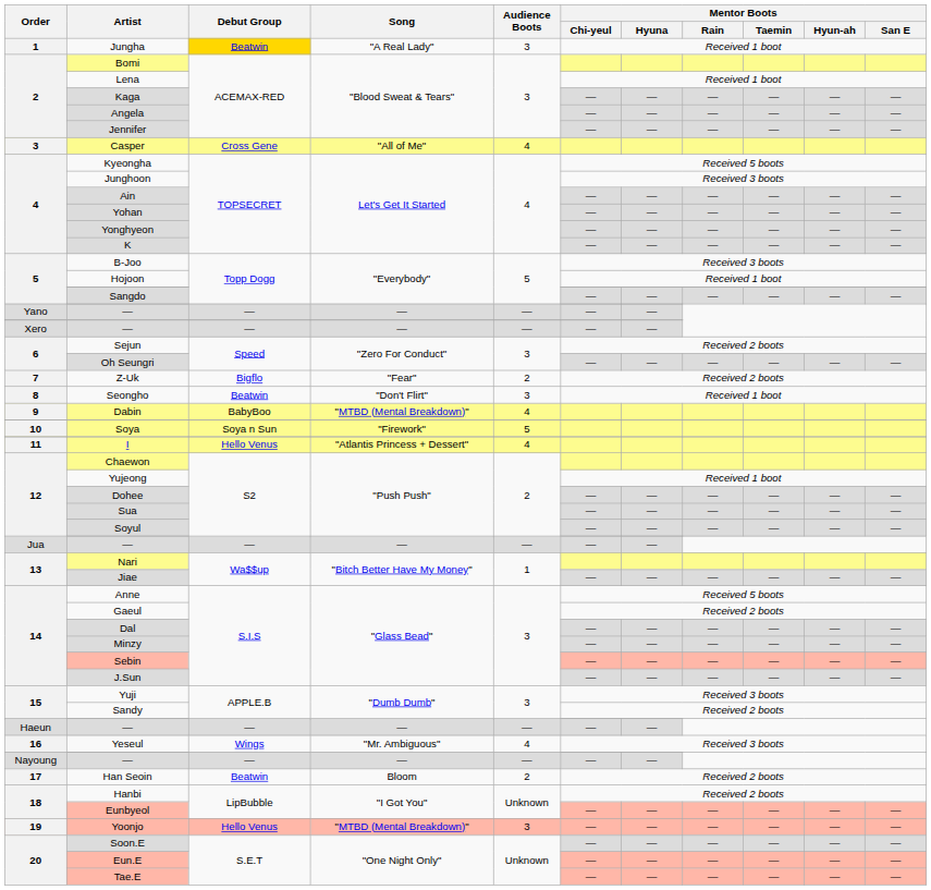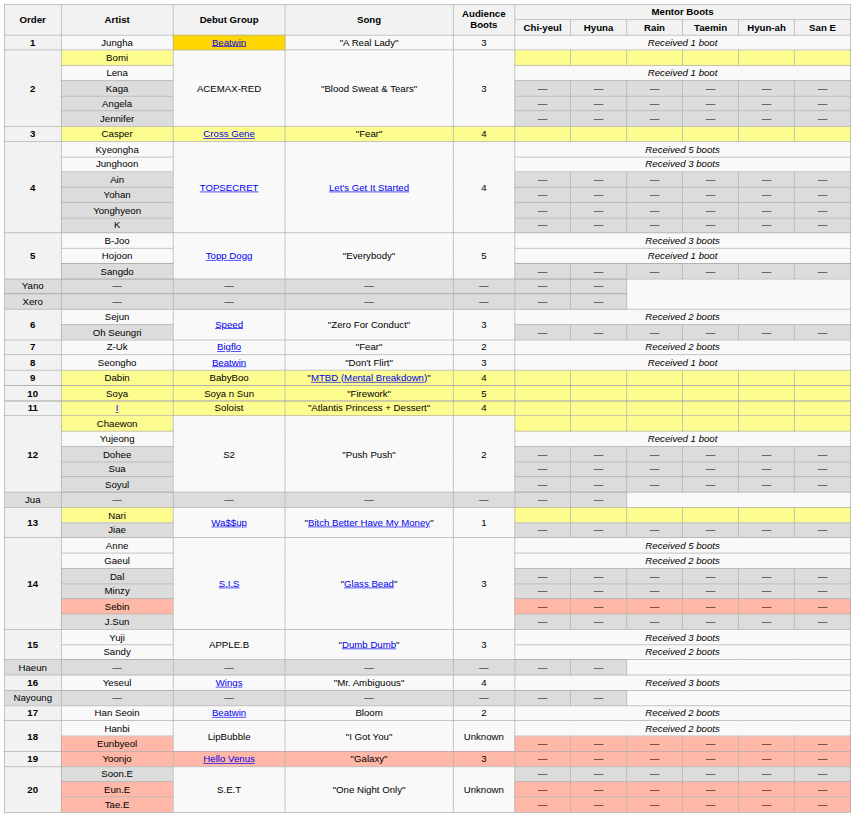Casper | Song: "All of Me" -> "Fear"
I | Debut Group: Hello Venus -> Soloist
Yoonjo | Song: "MTBD (Mental Breakdown)" -> "Galaxy"
